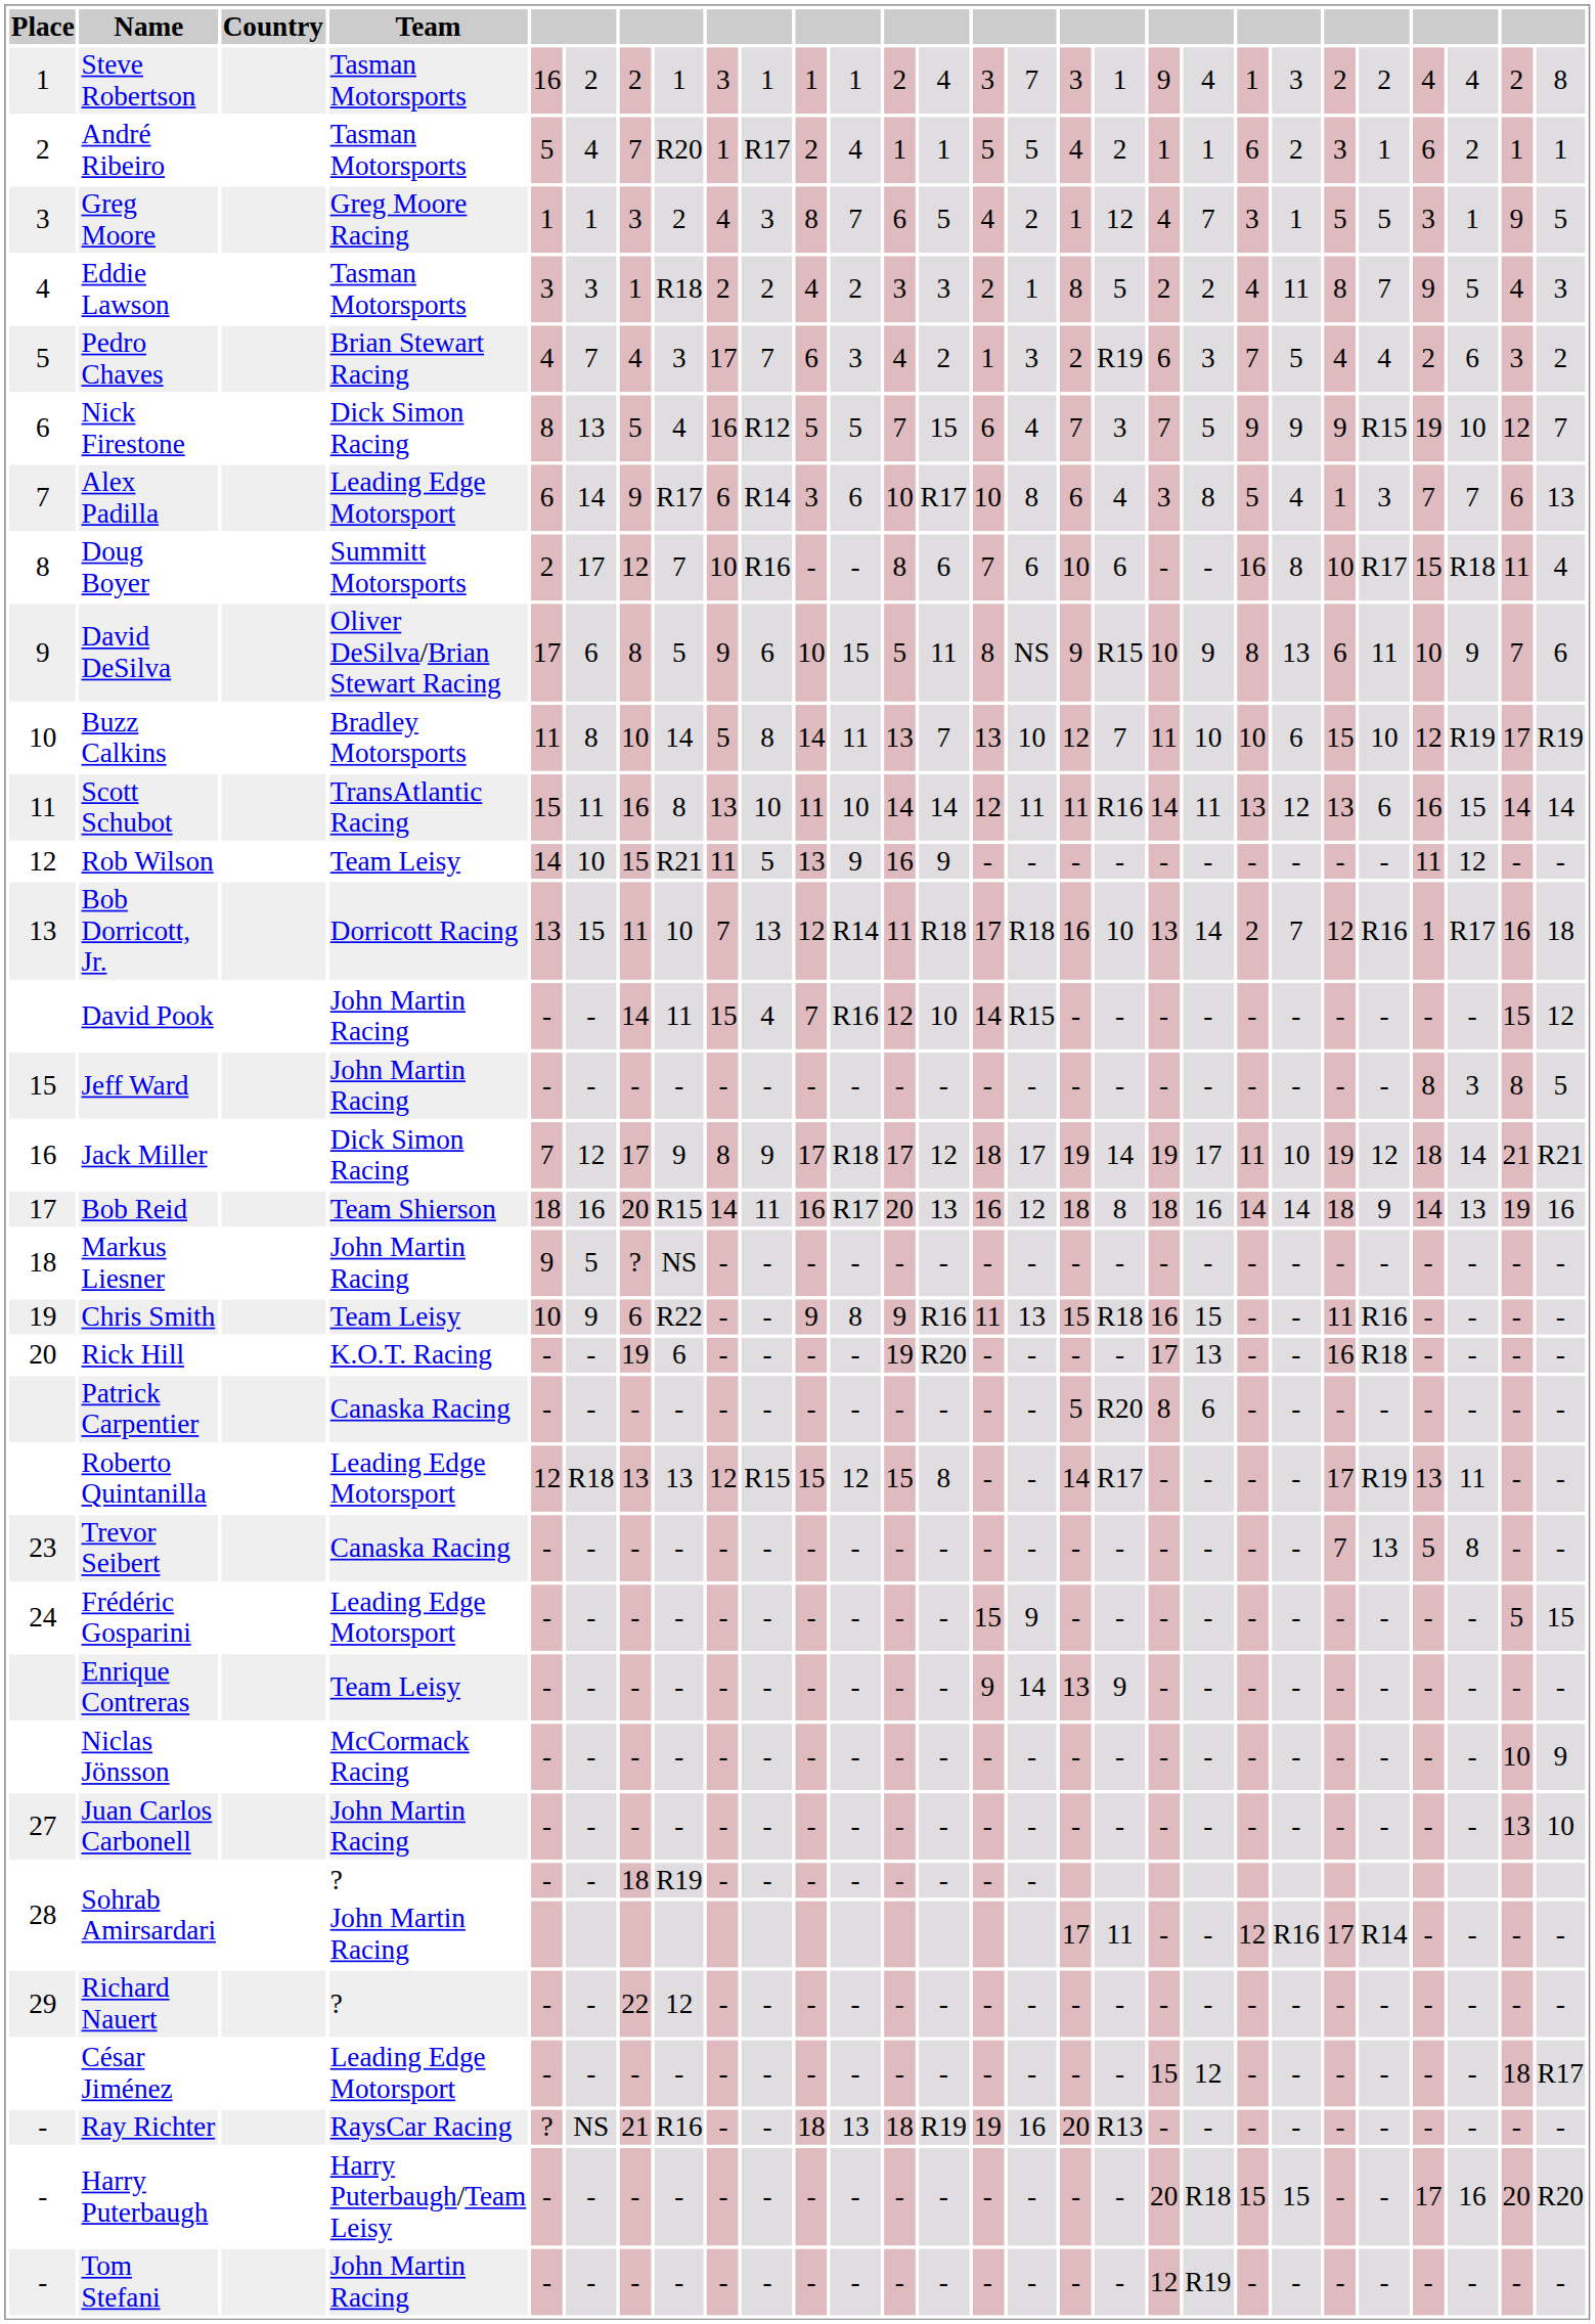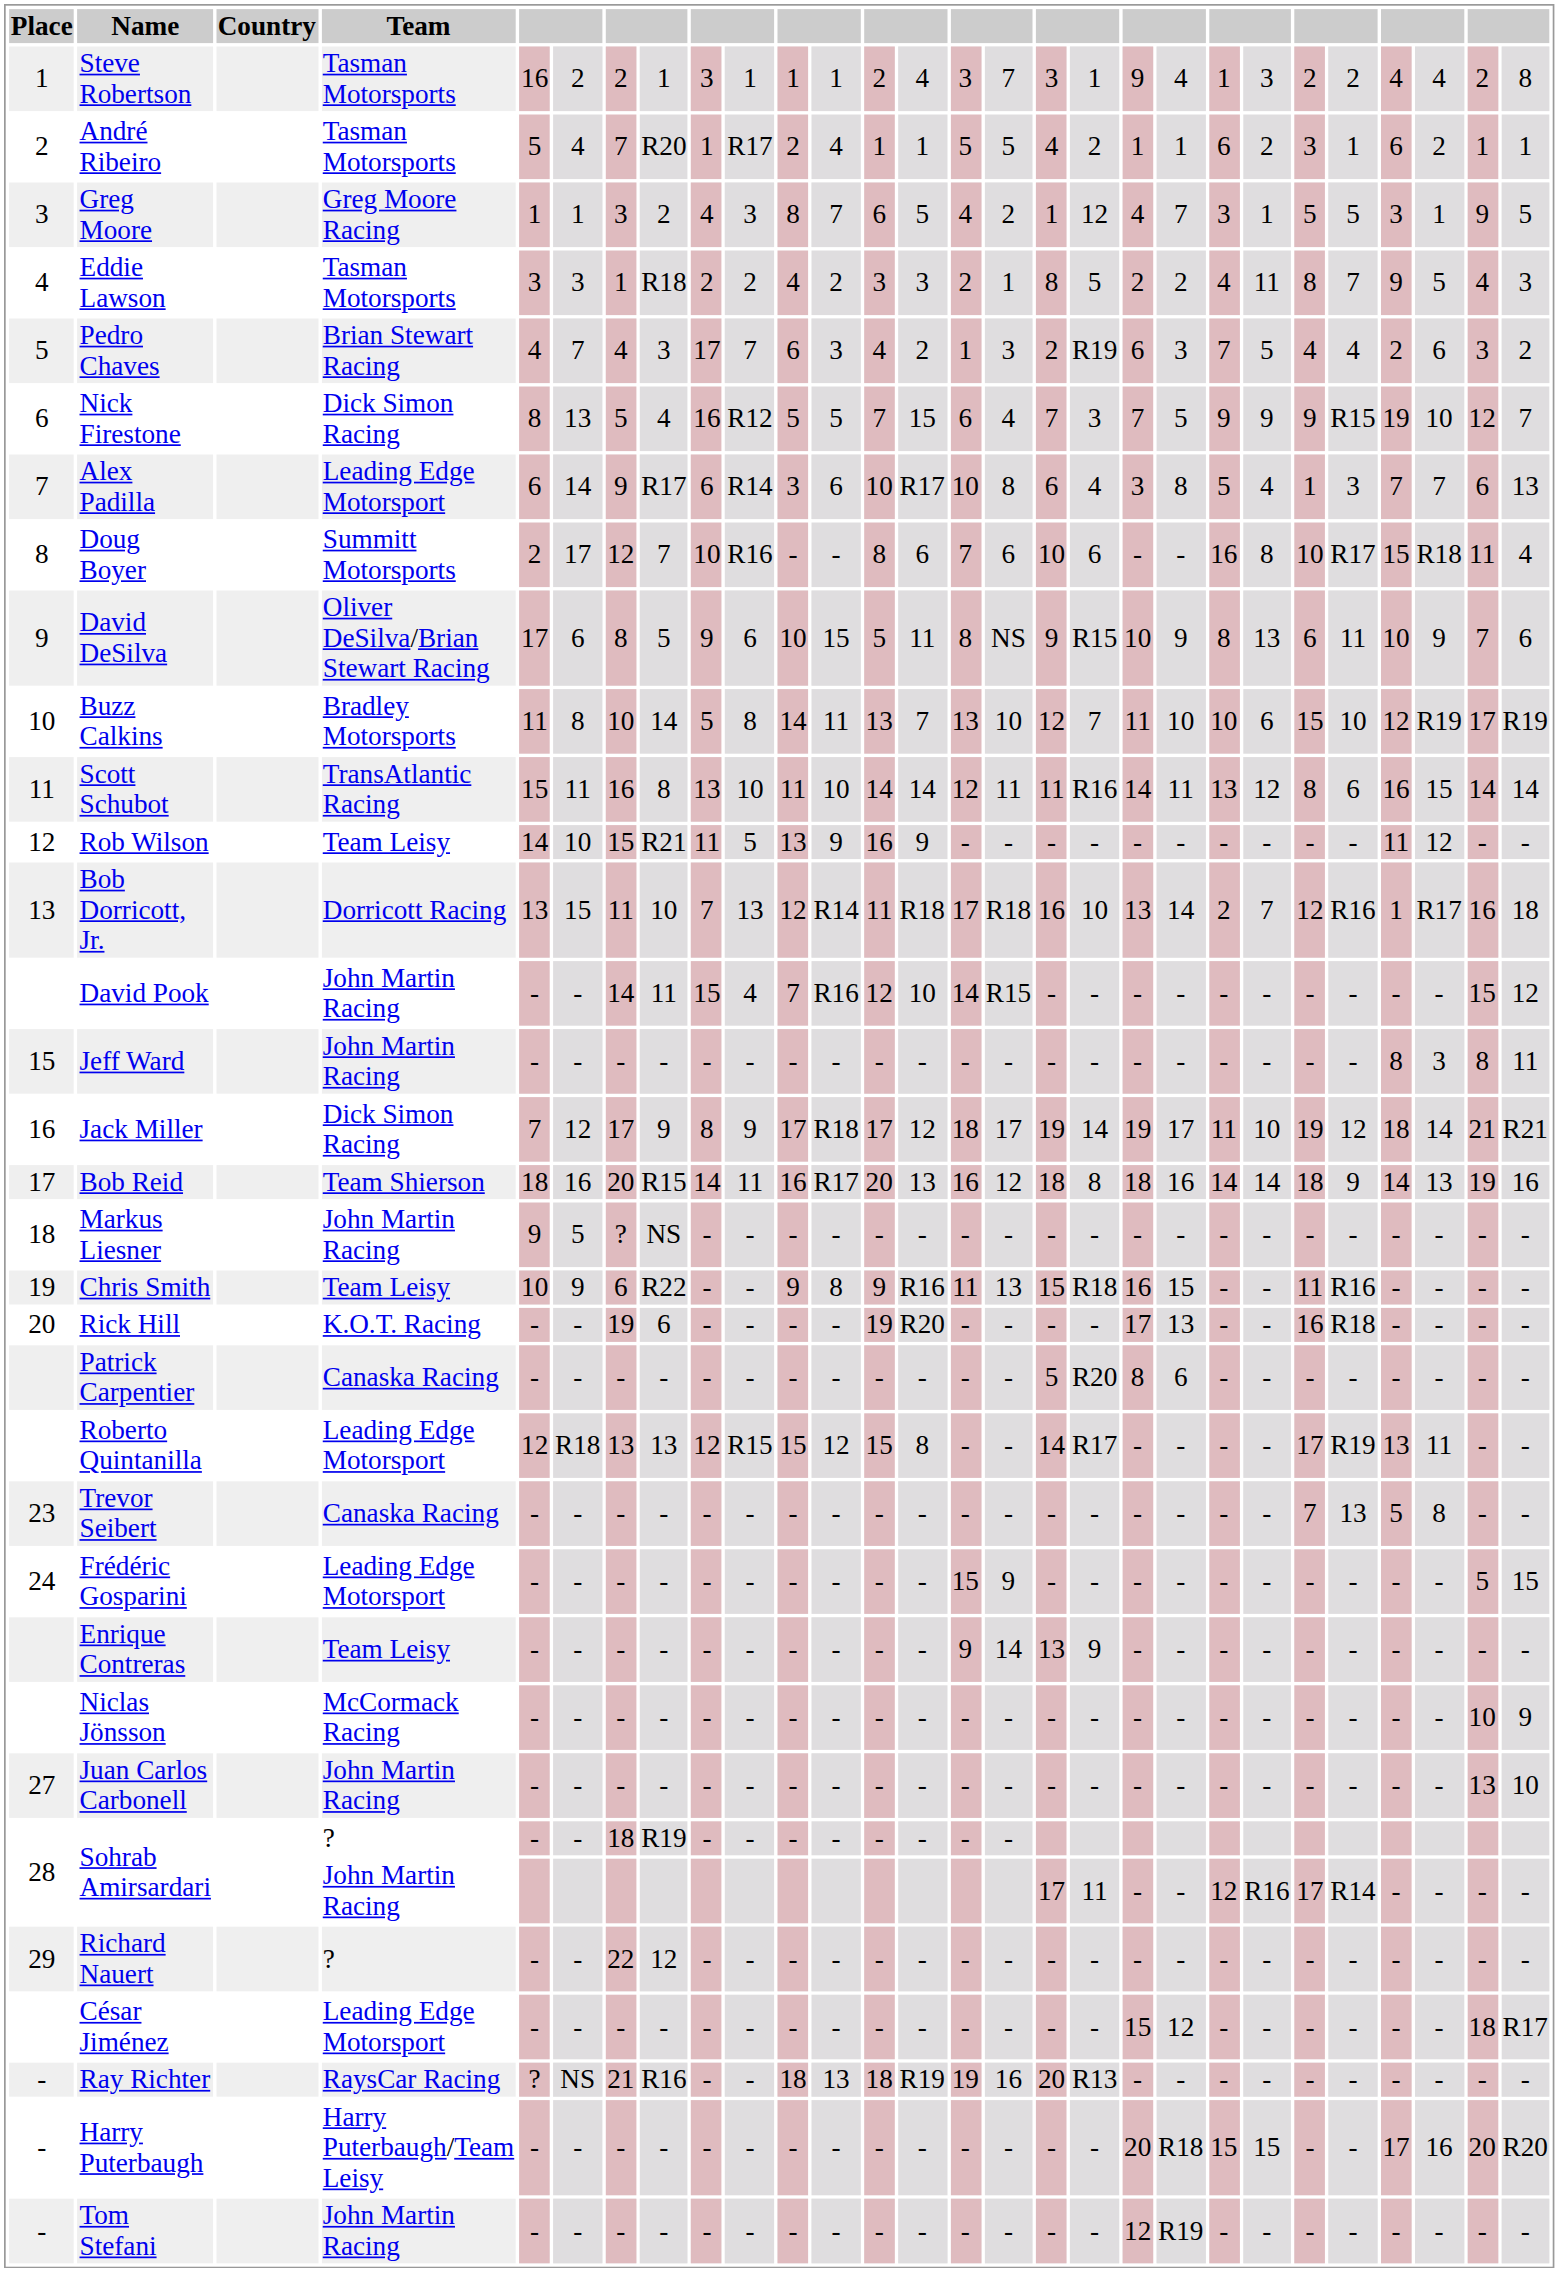Scott Schubot | column 23: 13 -> 8
Jeff Ward | column 28: 5 -> 11
